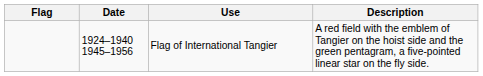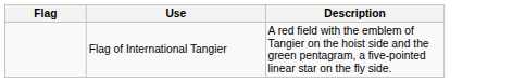- column: Date | 1924–1940 1945–1956
